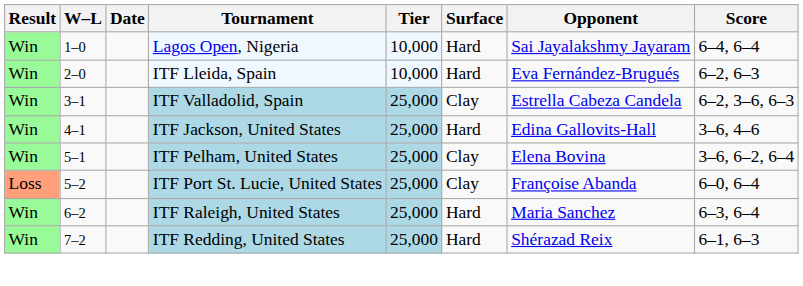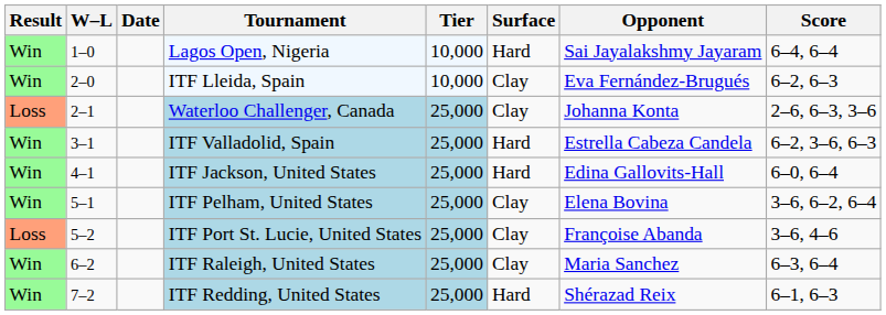ITF Lleida, Spain | Surface: Hard -> Clay
+ row: Loss | 2–1 | Waterloo Challenger, Canada | 25,000 | Clay | Johanna Konta | 2–6, 6–3, 3–6
ITF Valladolid, Spain | Surface: Clay -> Hard
ITF Jackson, United States | Score: 3–6, 4–6 -> 6–0, 6–4
ITF Port St. Lucie, United States | Score: 6–0, 6–4 -> 3–6, 4–6
ITF Raleigh, United States | Surface: Hard -> Clay
